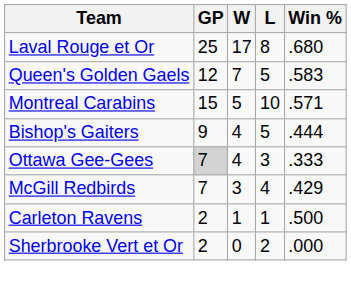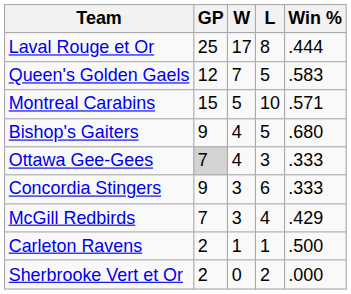Laval Rouge et Or | Win %: .680 -> .444
Bishop's Gaiters | Win %: .444 -> .680
+ row: Concordia Stingers | 9 | 3 | 6 | .333
